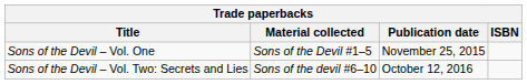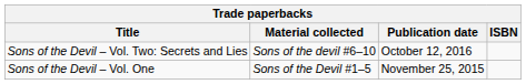rows swapped: Sons of the Devil – Vol. One <-> Sons of the Devil – Vol. Two: Secrets and Lies
